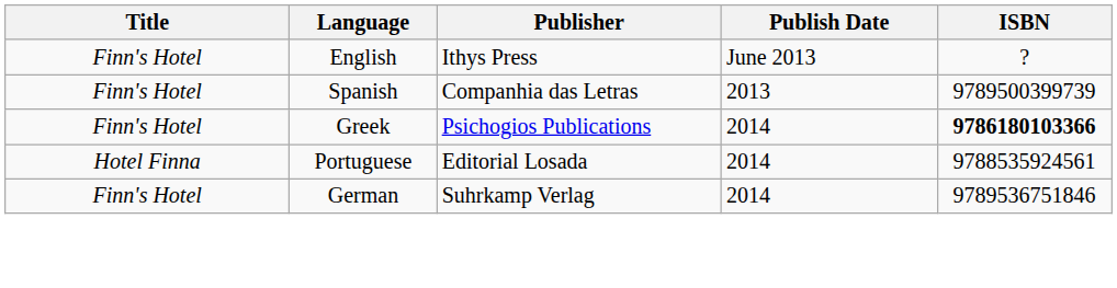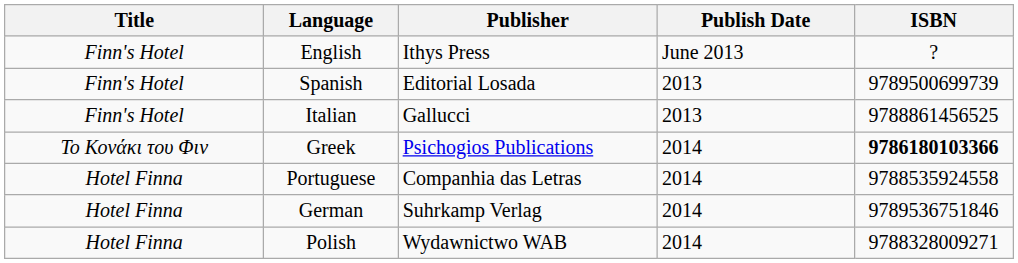Spanish | Publisher: Companhia das Letras -> Editorial Losada
Spanish | ISBN: 9789500399739 -> 9789500699739
+ row: Finn's Hotel | Italian | Gallucci | 2013 | 9788861456525
Greek | Title: Finn's Hotel -> Το Κονάκι του Φιν
Portuguese | Publisher: Editorial Losada -> Companhia das Letras
Portuguese | ISBN: 9788535924561 -> 9788535924558
German | Title: Finn's Hotel -> Hotel Finna
+ row: Hotel Finna | Polish | Wydawnictwo WAB | 2014 | 9788328009271
